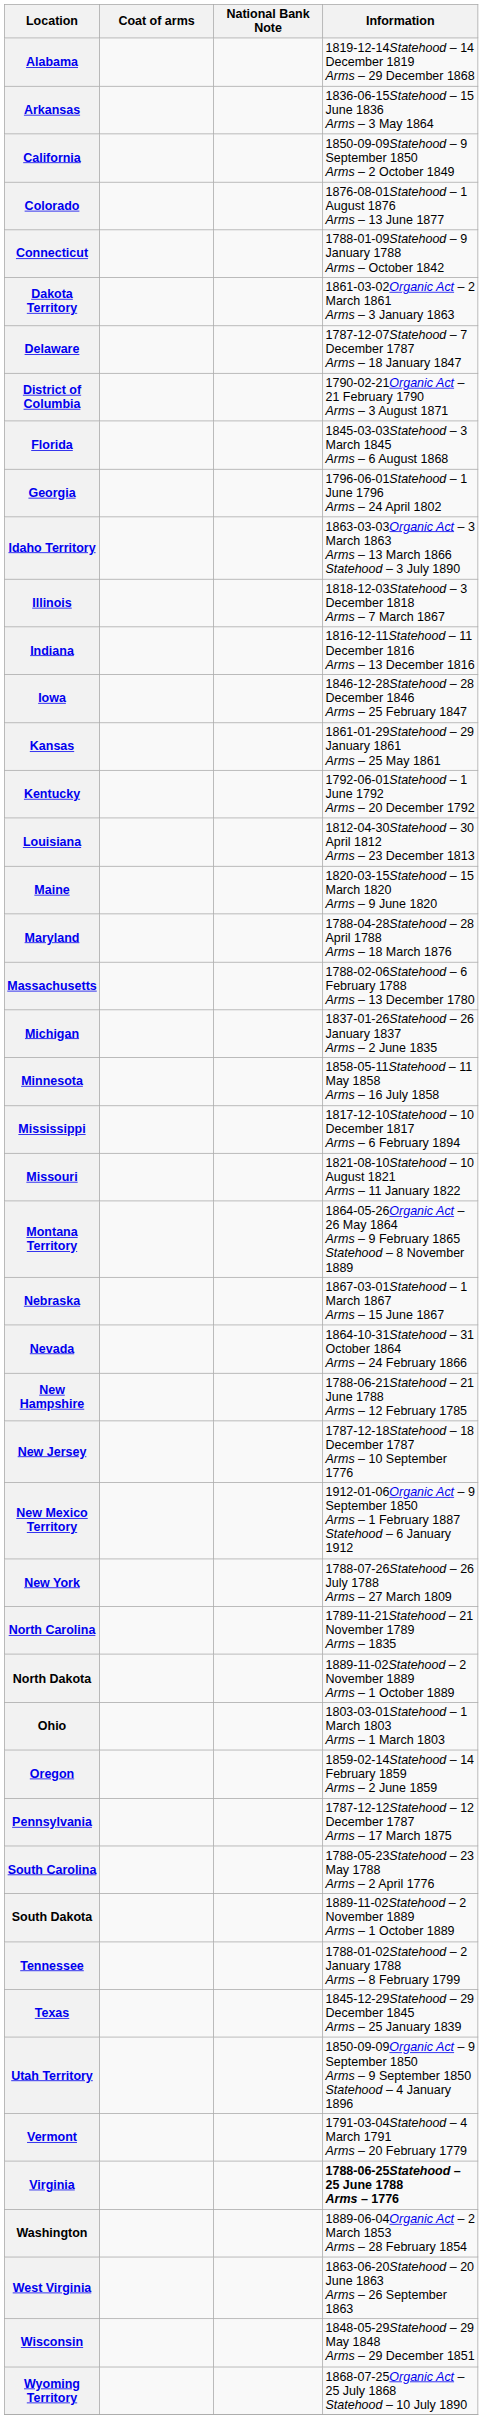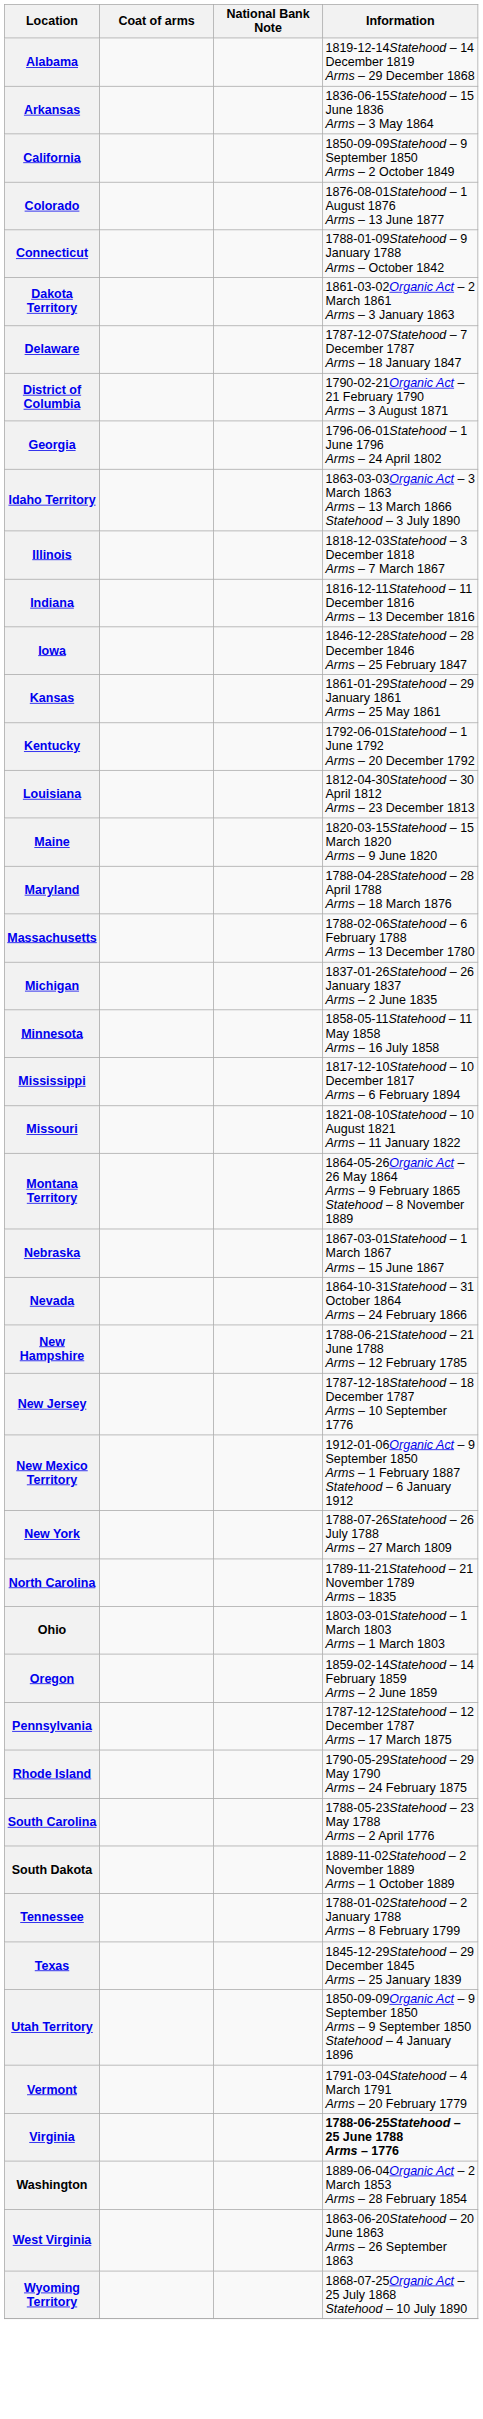- row: Florida | 1845-03-03Statehood – 3 March 1845 Arms – 6 August 1868
- row: North Dakota | 1889-11-02Statehood – 2 November 1889 Arms – 1 October 1889
+ row: Rhode Island | 1790-05-29Statehood – 29 May 1790 Arms – 24 February 1875
- row: Wisconsin | 1848-05-29Statehood – 29 May 1848 Arms – 29 December 1851
